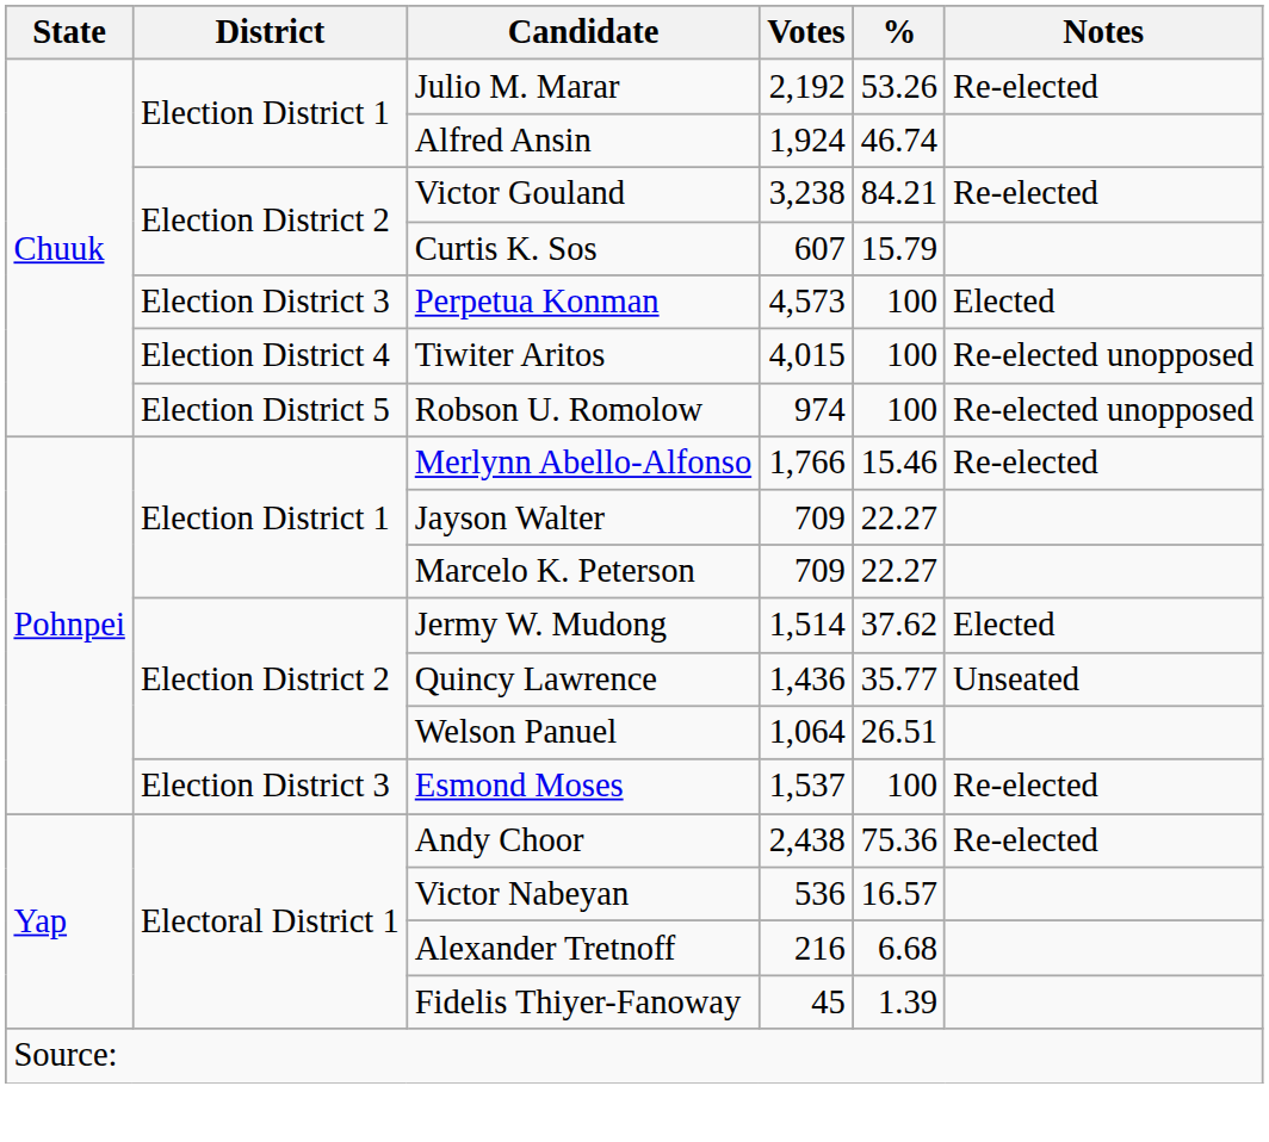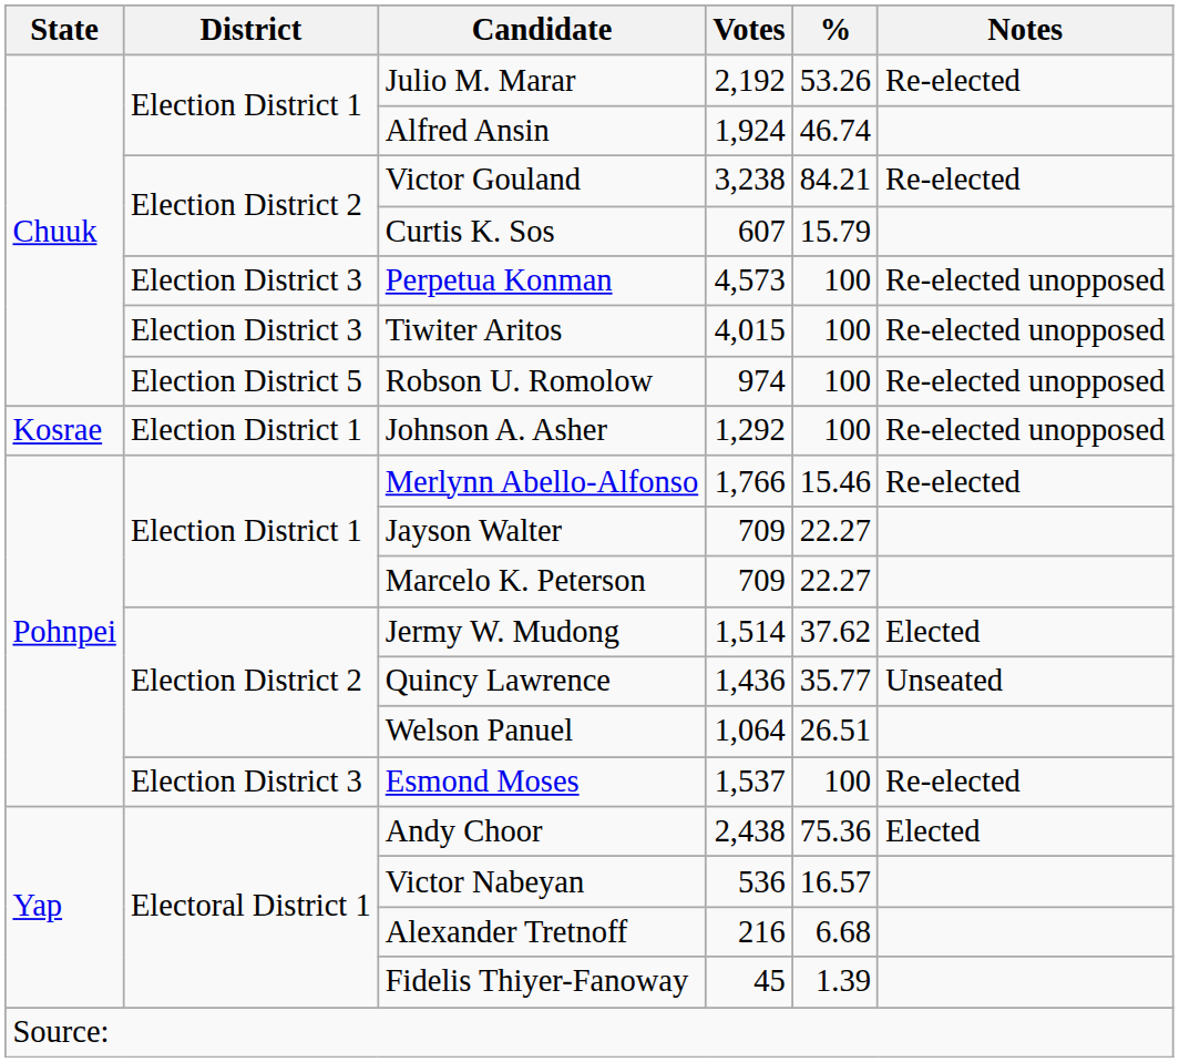Perpetua Konman | Notes: Elected -> Re-elected unopposed
Tiwiter Aritos | District: Election District 4 -> Election District 3
+ row: Kosrae | Election District 1 | Johnson A. Asher | 1,292 | 100 | Re-elected unopposed
Andy Choor | Notes: Re-elected -> Elected
